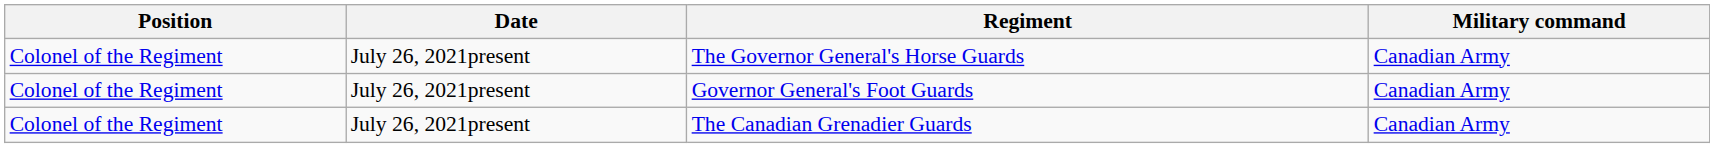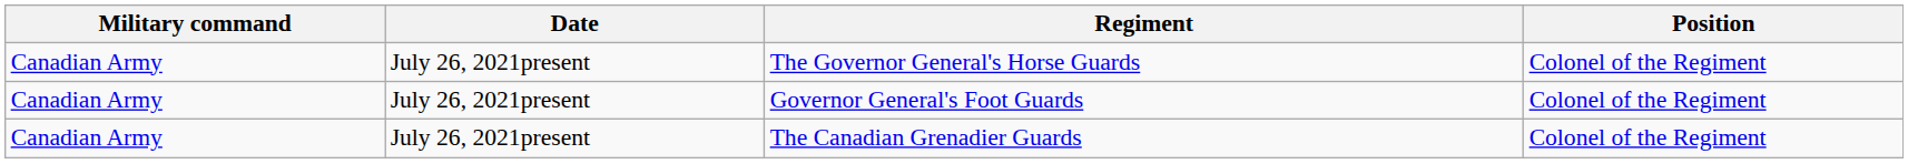columns swapped: Military command <-> Position
